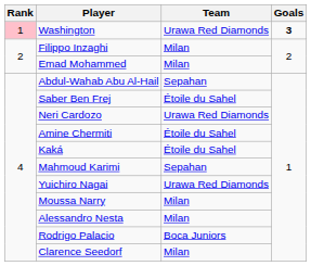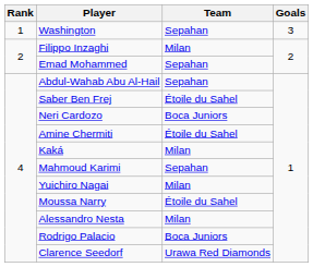Washington | Rank: pink background -> no background
Washington | Team: Urawa Red Diamonds -> Sepahan
Washington | Goals: bold -> normal
Emad Mohammed | Team: Milan -> Sepahan
Neri Cardozo | Team: Urawa Red Diamonds -> Boca Juniors
Kaká | Team: Étoile du Sahel -> Milan
Yuichiro Nagai | Team: Urawa Red Diamonds -> Milan
Moussa Narry | Team: Milan -> Étoile du Sahel
Clarence Seedorf | Team: Milan -> Urawa Red Diamonds
